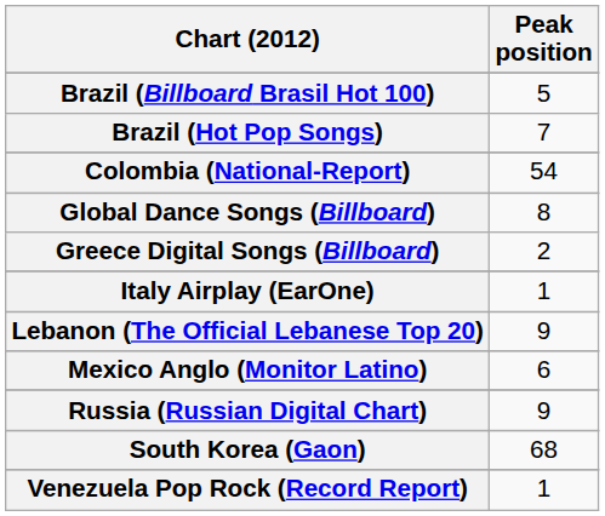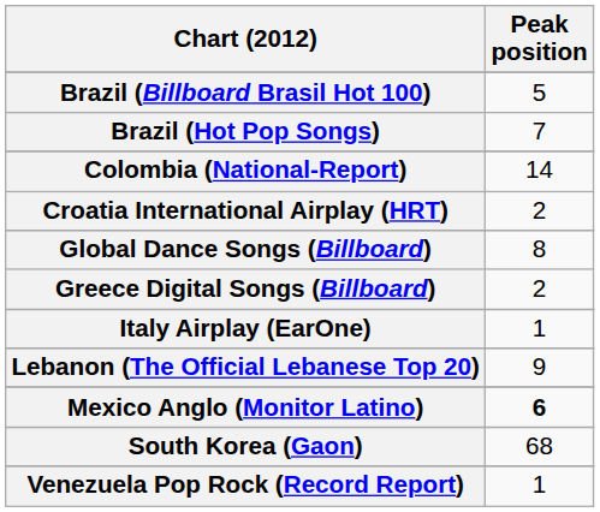Colombia (National-Report) | Peak position: 54 -> 14
+ row: Croatia International Airplay (HRT) | 2
Mexico Anglo (Monitor Latino) | Peak position: normal -> bold
- row: Russia (Russian Digital Chart) | 9
